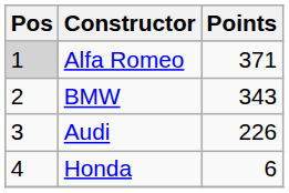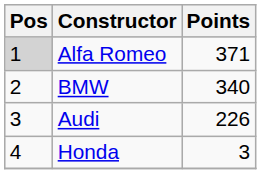BMW | Points: 343 -> 340
Honda | Points: 6 -> 3
